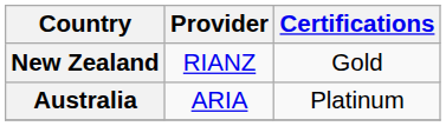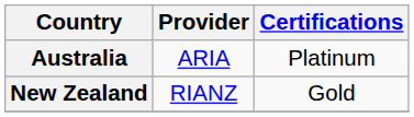rows swapped: Australia <-> New Zealand
